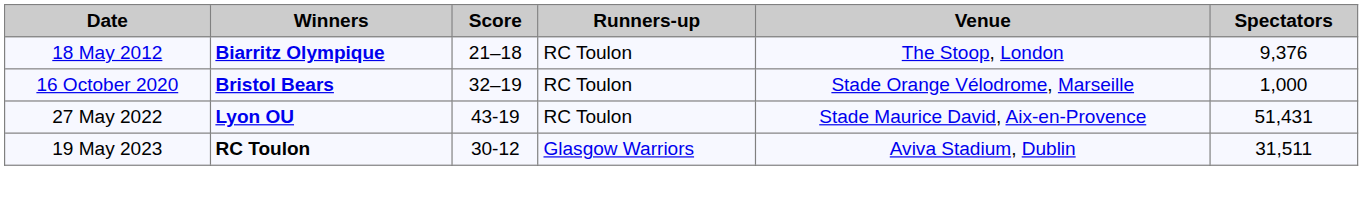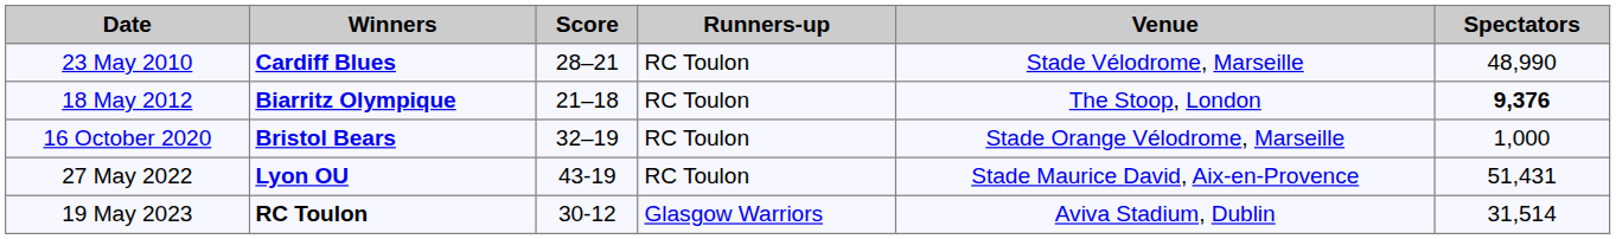+ row: 23 May 2010 | Cardiff Blues | 28–21 | RC Toulon | Stade Vélodrome, Marseille | 48,990
18 May 2012 | Spectators: normal -> bold
19 May 2023 | Spectators: 31,511 -> 31,514
